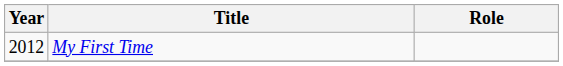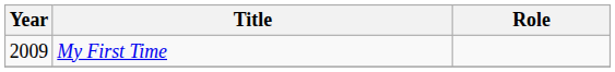My First Time | Year: 2012 -> 2009
